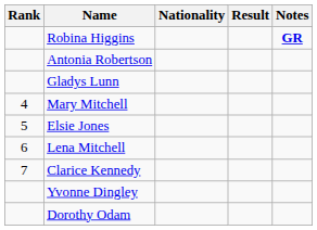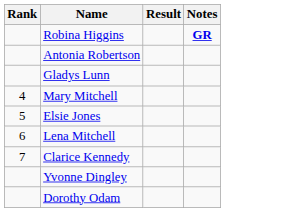- column: Nationality
